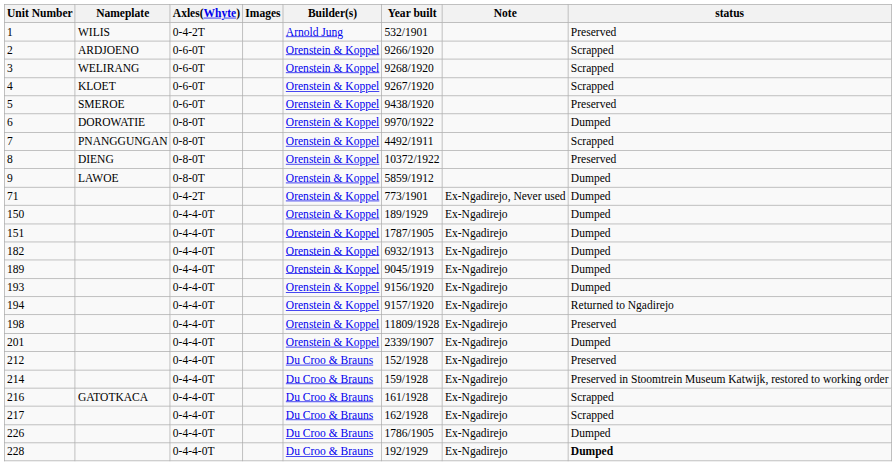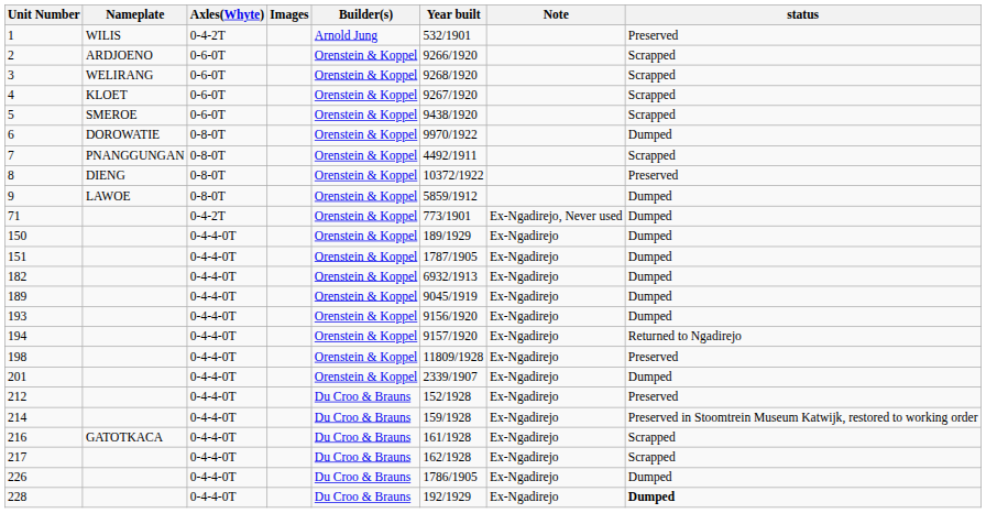5 | status: Preserved -> Scrapped
